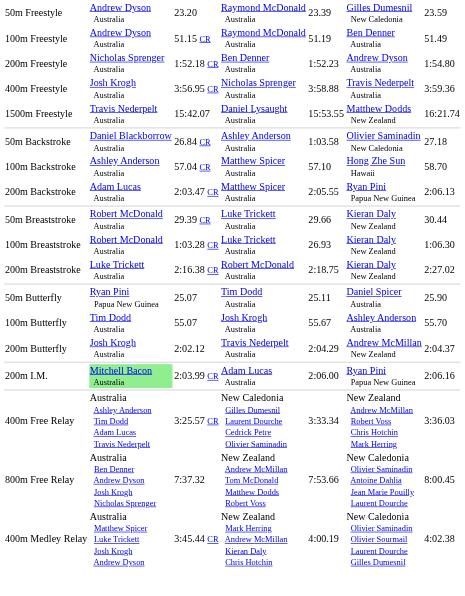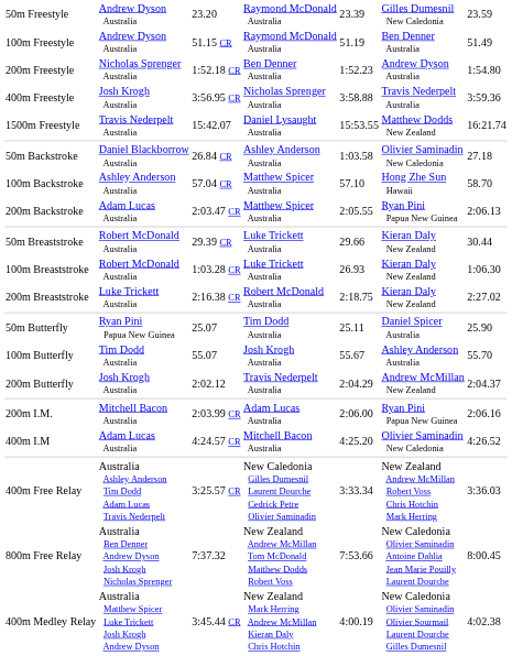200m I.M. | column 2: lightgreen background -> no background
+ row: 400m I.M | Adam Lucas Australia | 4:24.57 CR | Mitchell Bacon Australia | 4:25.20 | Olivier Saminadin New Caledonia | 4:26.52
